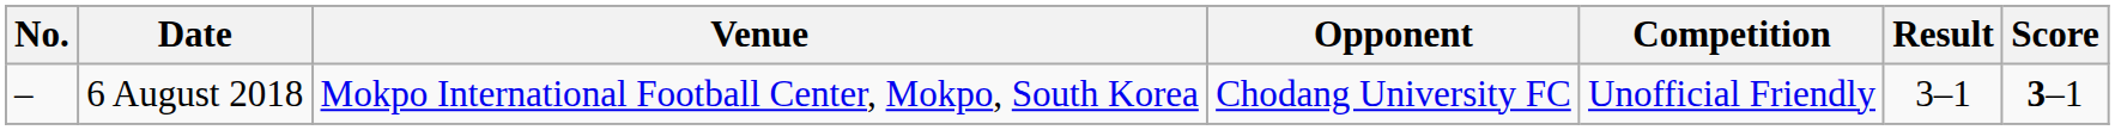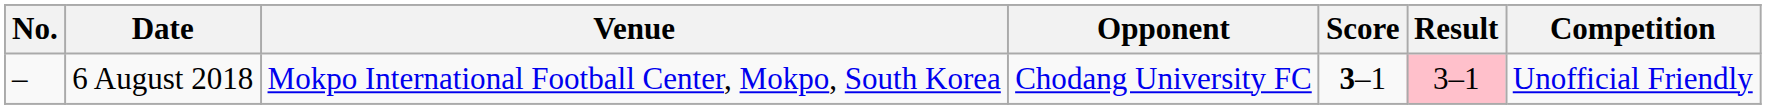columns swapped: Score <-> Competition
6 August 2018 | Result: no background -> pink background
